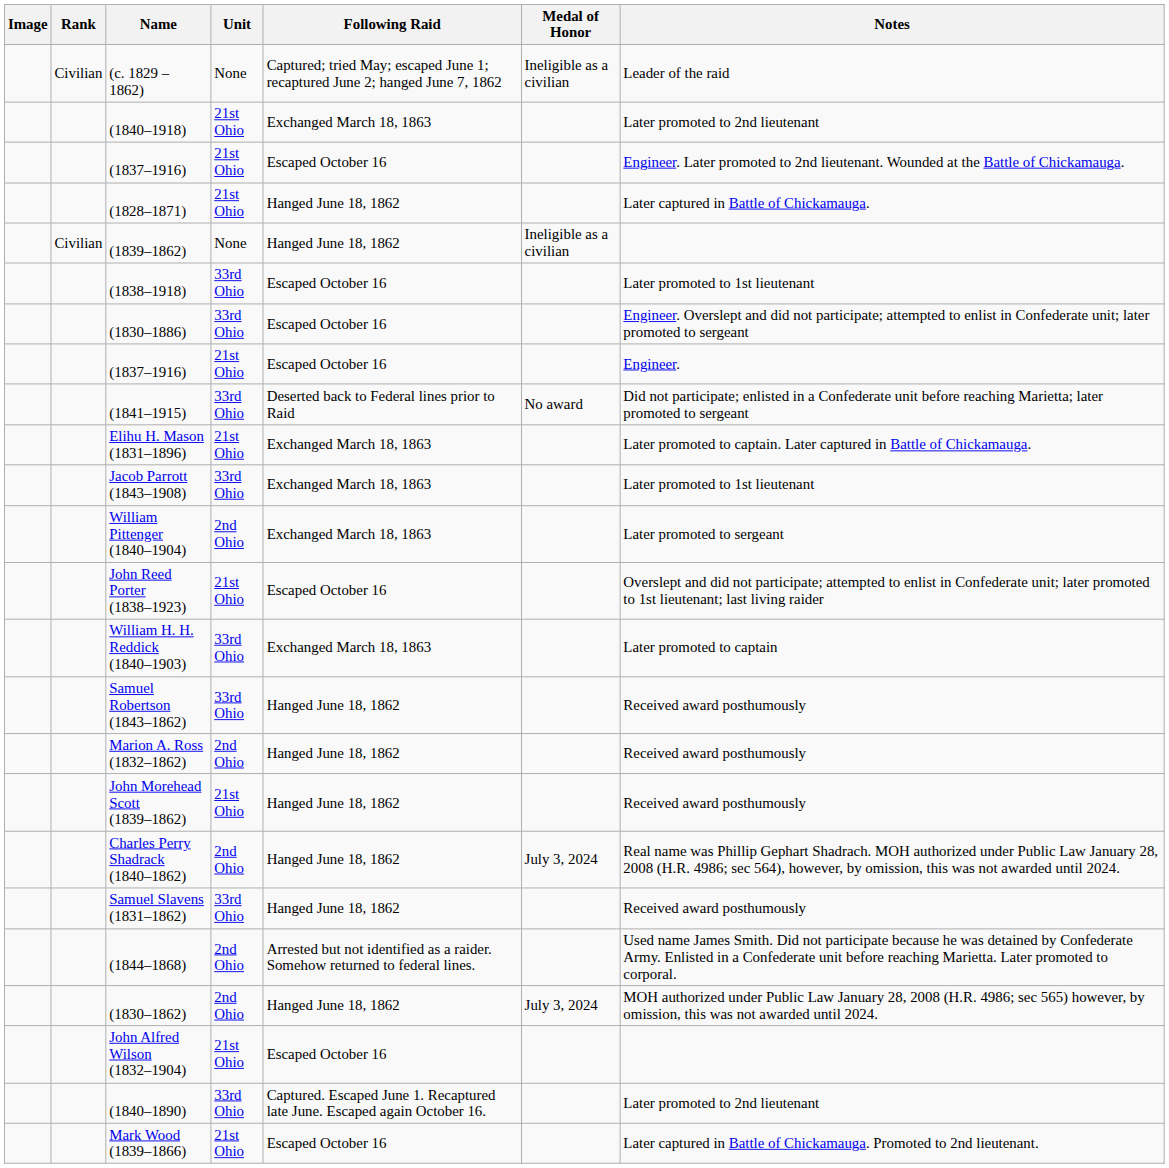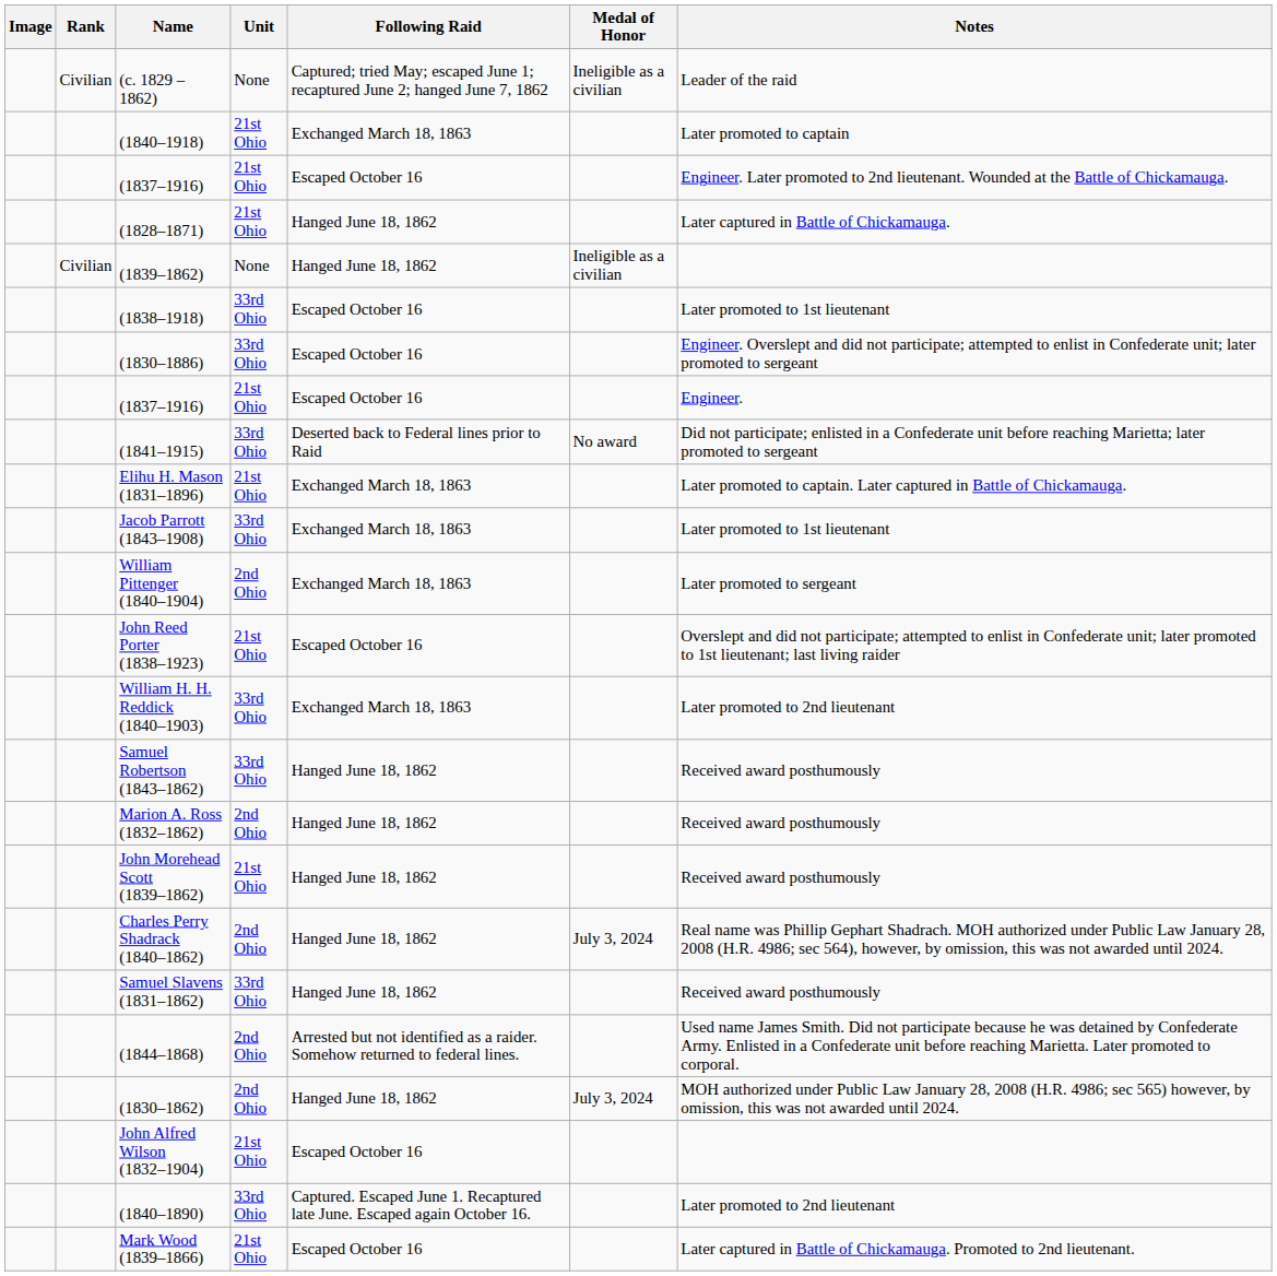(1840–1918) | Notes: Later promoted to 2nd lieutenant -> Later promoted to captain
William H. H. Reddick (1840–1903) | Notes: Later promoted to captain -> Later promoted to 2nd lieutenant
